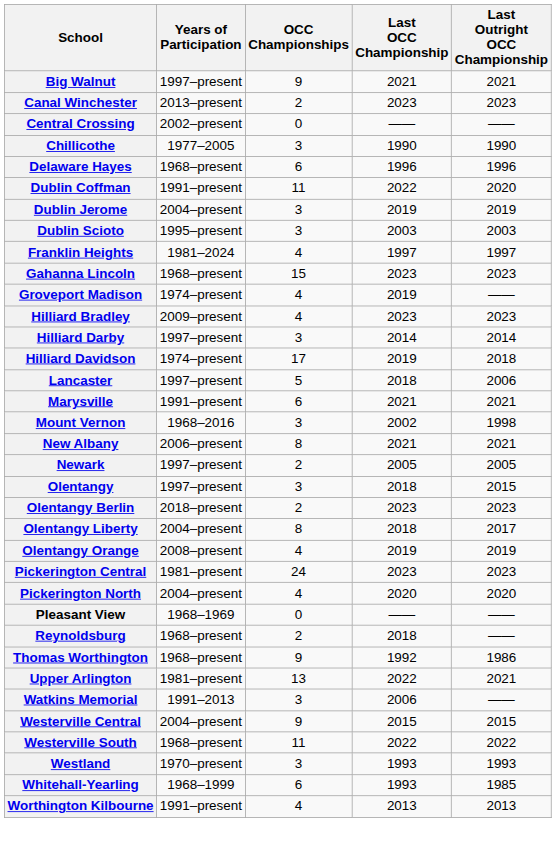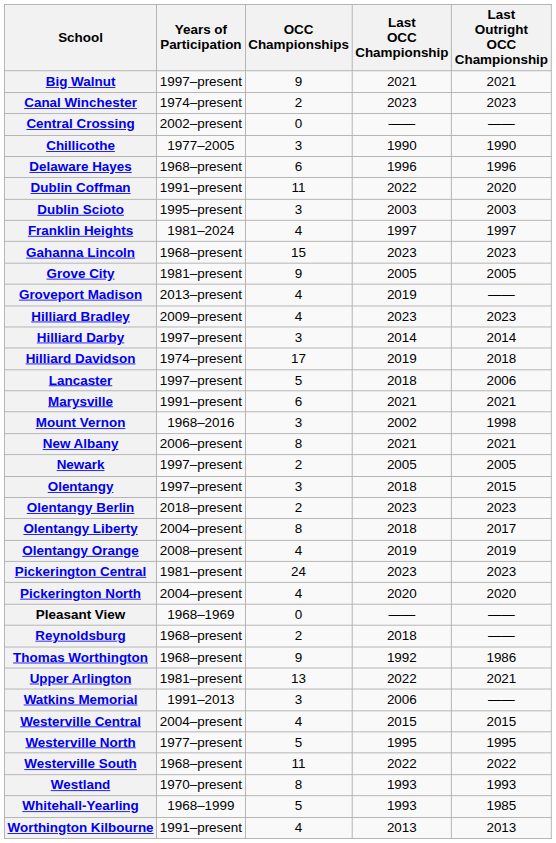Canal Winchester | Years of Participation: 2013–present -> 1974–present
- row: Dublin Jerome | 2004–present | 3 | 2019 | 2019
+ row: Grove City | 1981–present | 9 | 2005 | 2005
Groveport Madison | Years of Participation: 1974–present -> 2013–present
Westerville Central | OCC Championships: 9 -> 4
+ row: Westerville North | 1977–present | 5 | 1995 | 1995
Westland | OCC Championships: 3 -> 8
Whitehall-Yearling | OCC Championships: 6 -> 5
